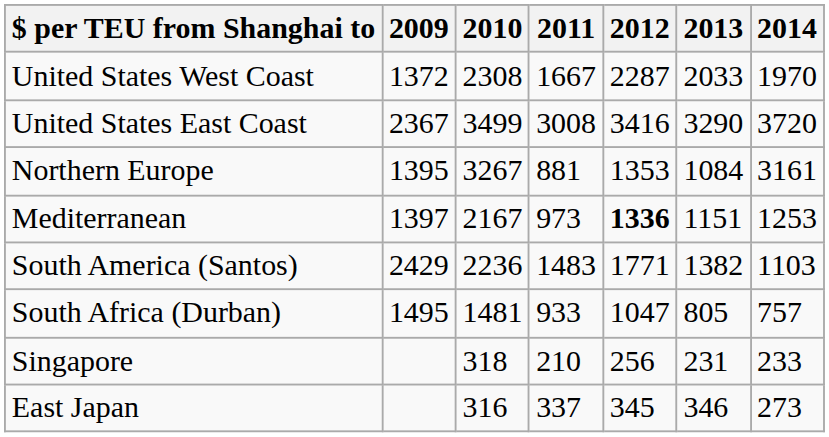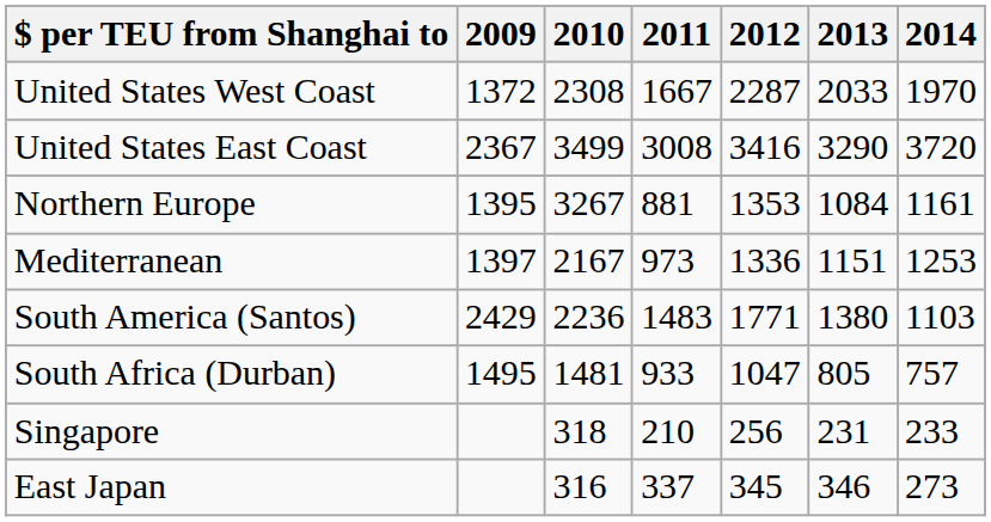Northern Europe | 2014: 3161 -> 1161
Mediterranean | 2012: bold -> normal
South America (Santos) | 2013: 1382 -> 1380
